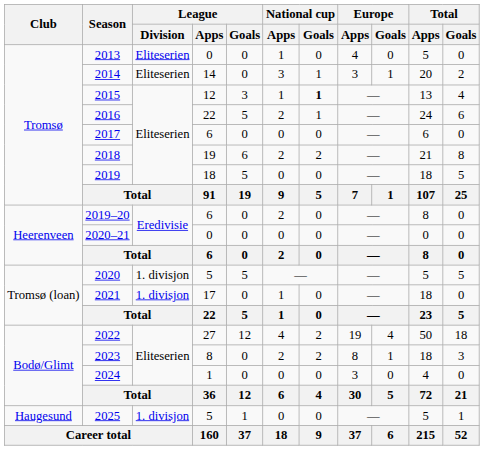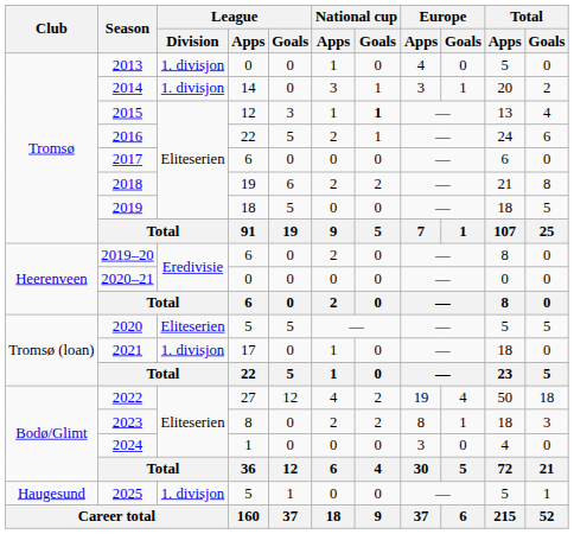2013 | League / Division: Eliteserien -> 1. divisjon
2014 | League / Division: Eliteserien -> 1. divisjon
2020 | League / Division: 1. divisjon -> Eliteserien
